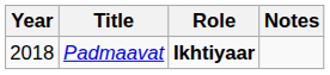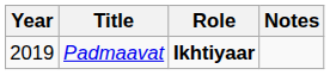Padmaavat | Year: 2018 -> 2019
